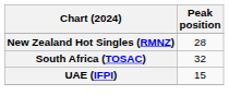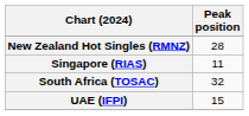+ row: Singapore (RIAS) | 11
